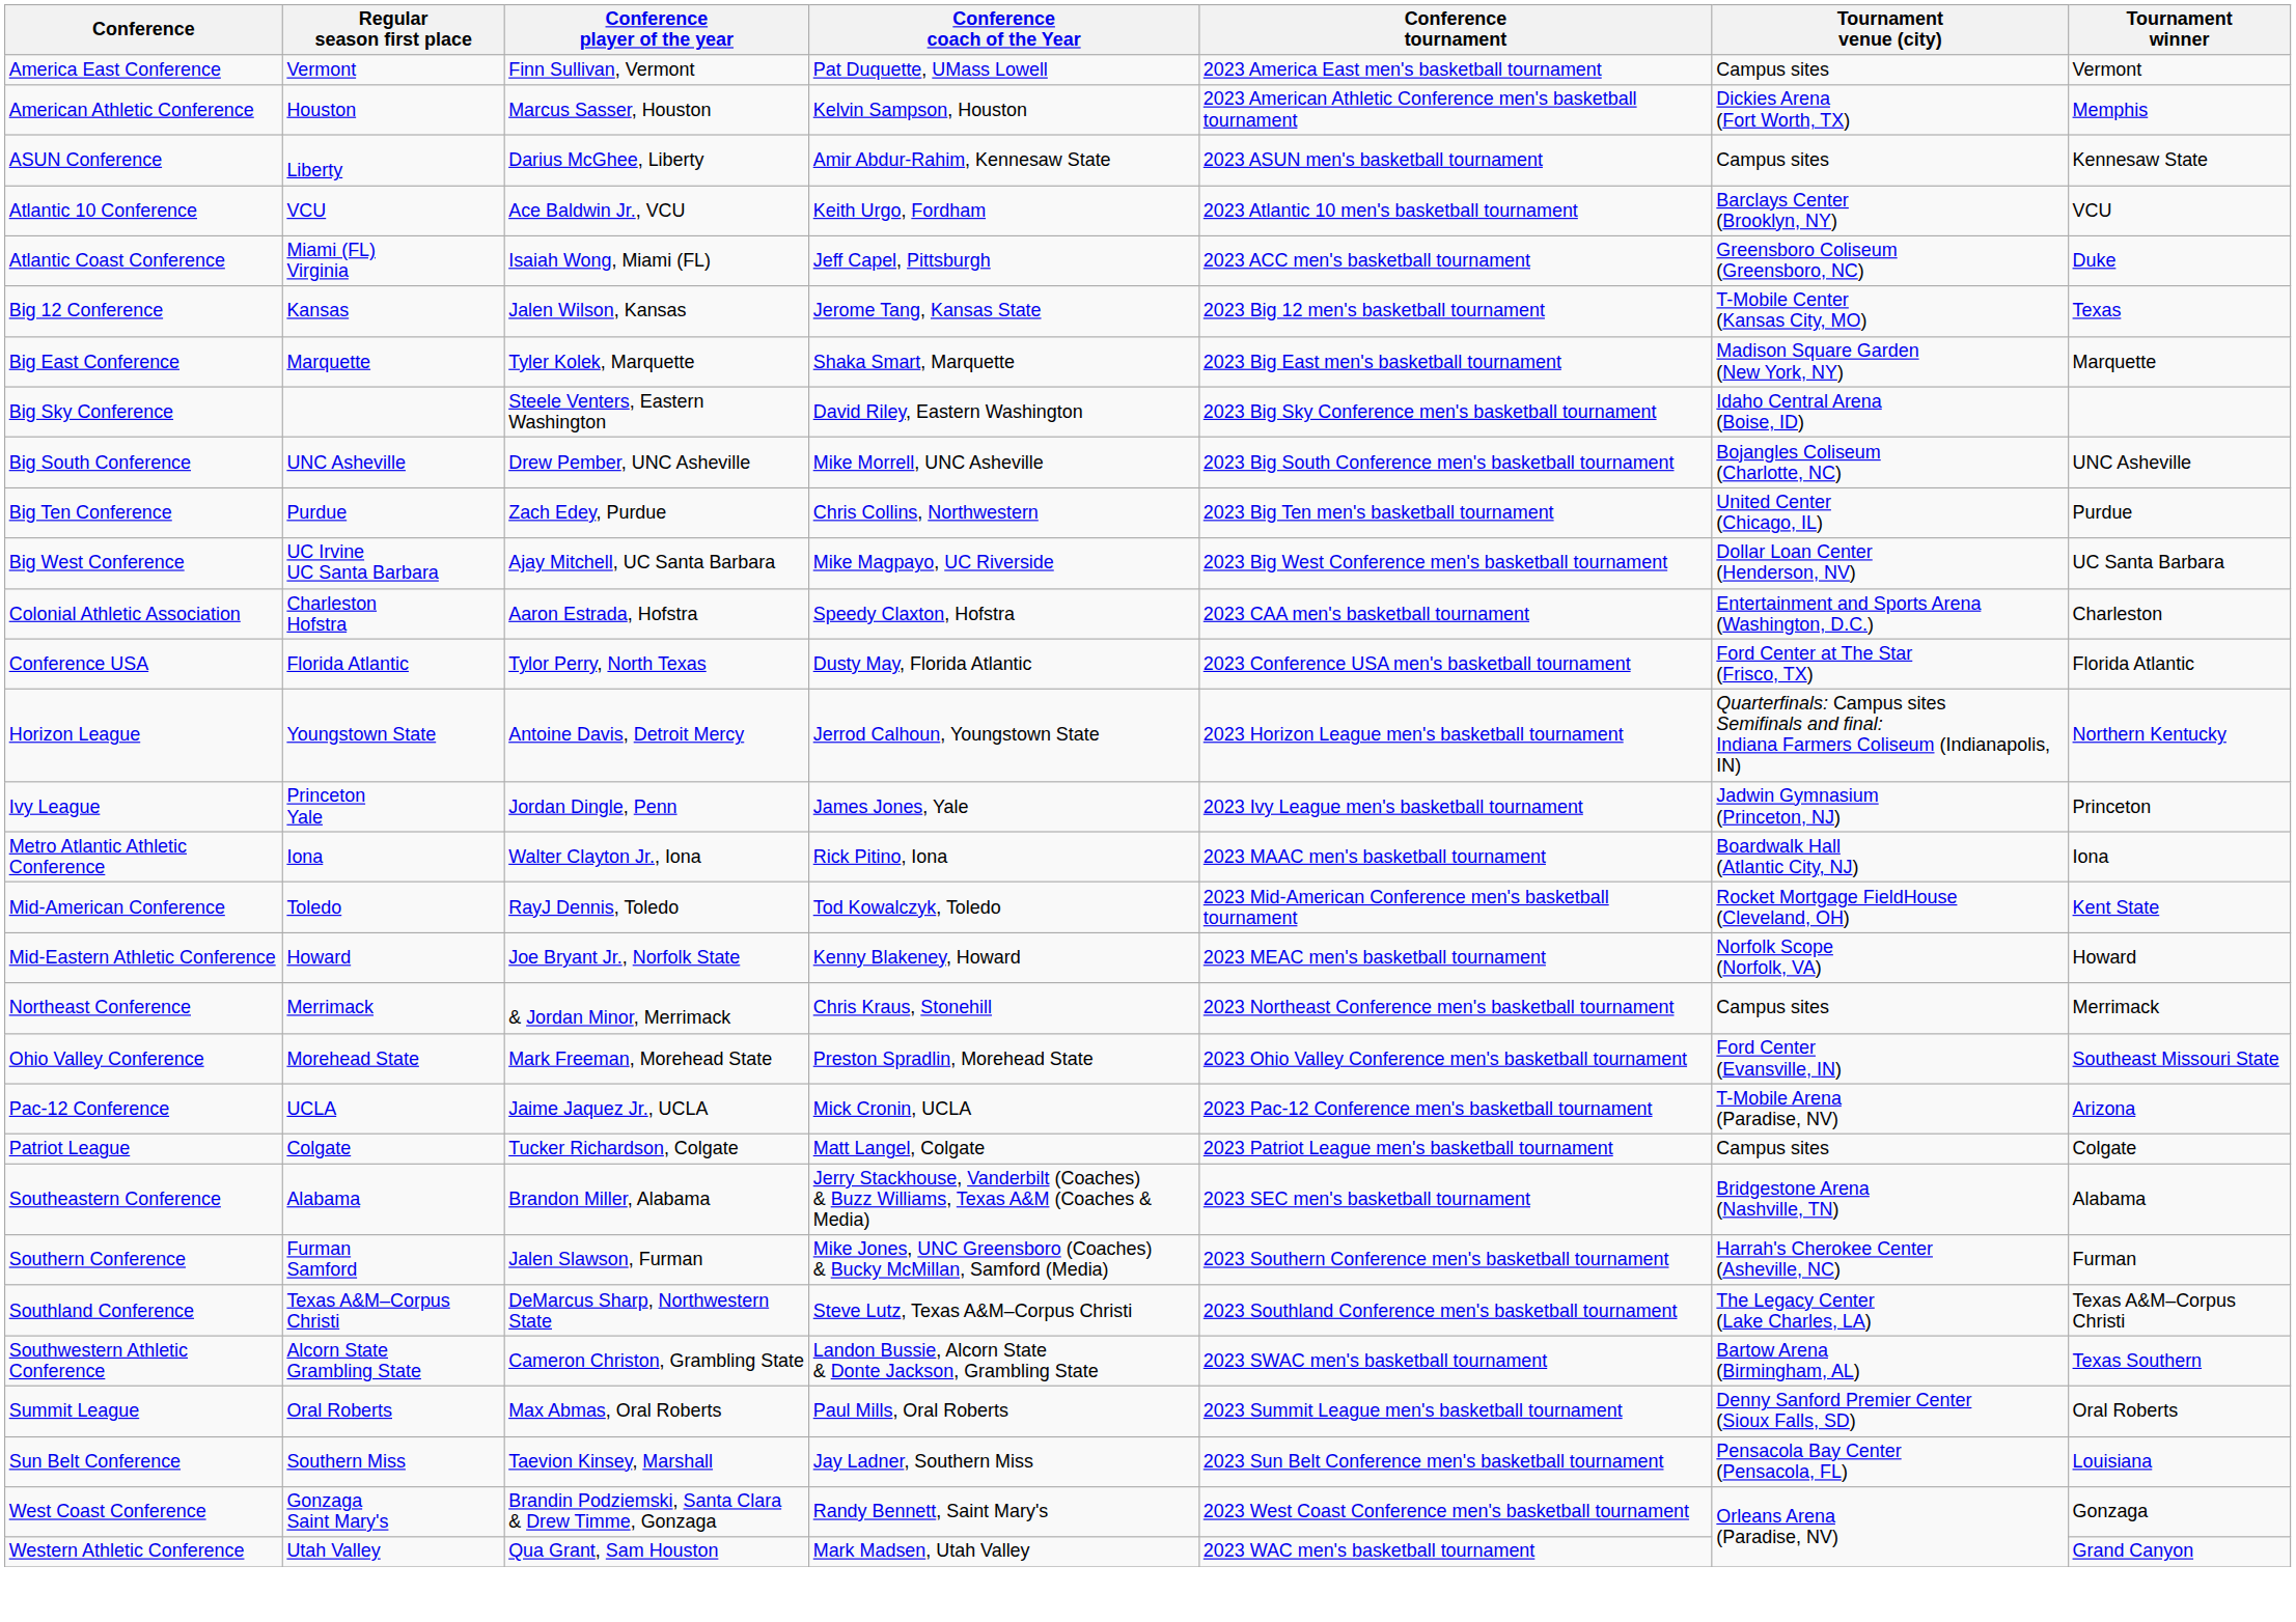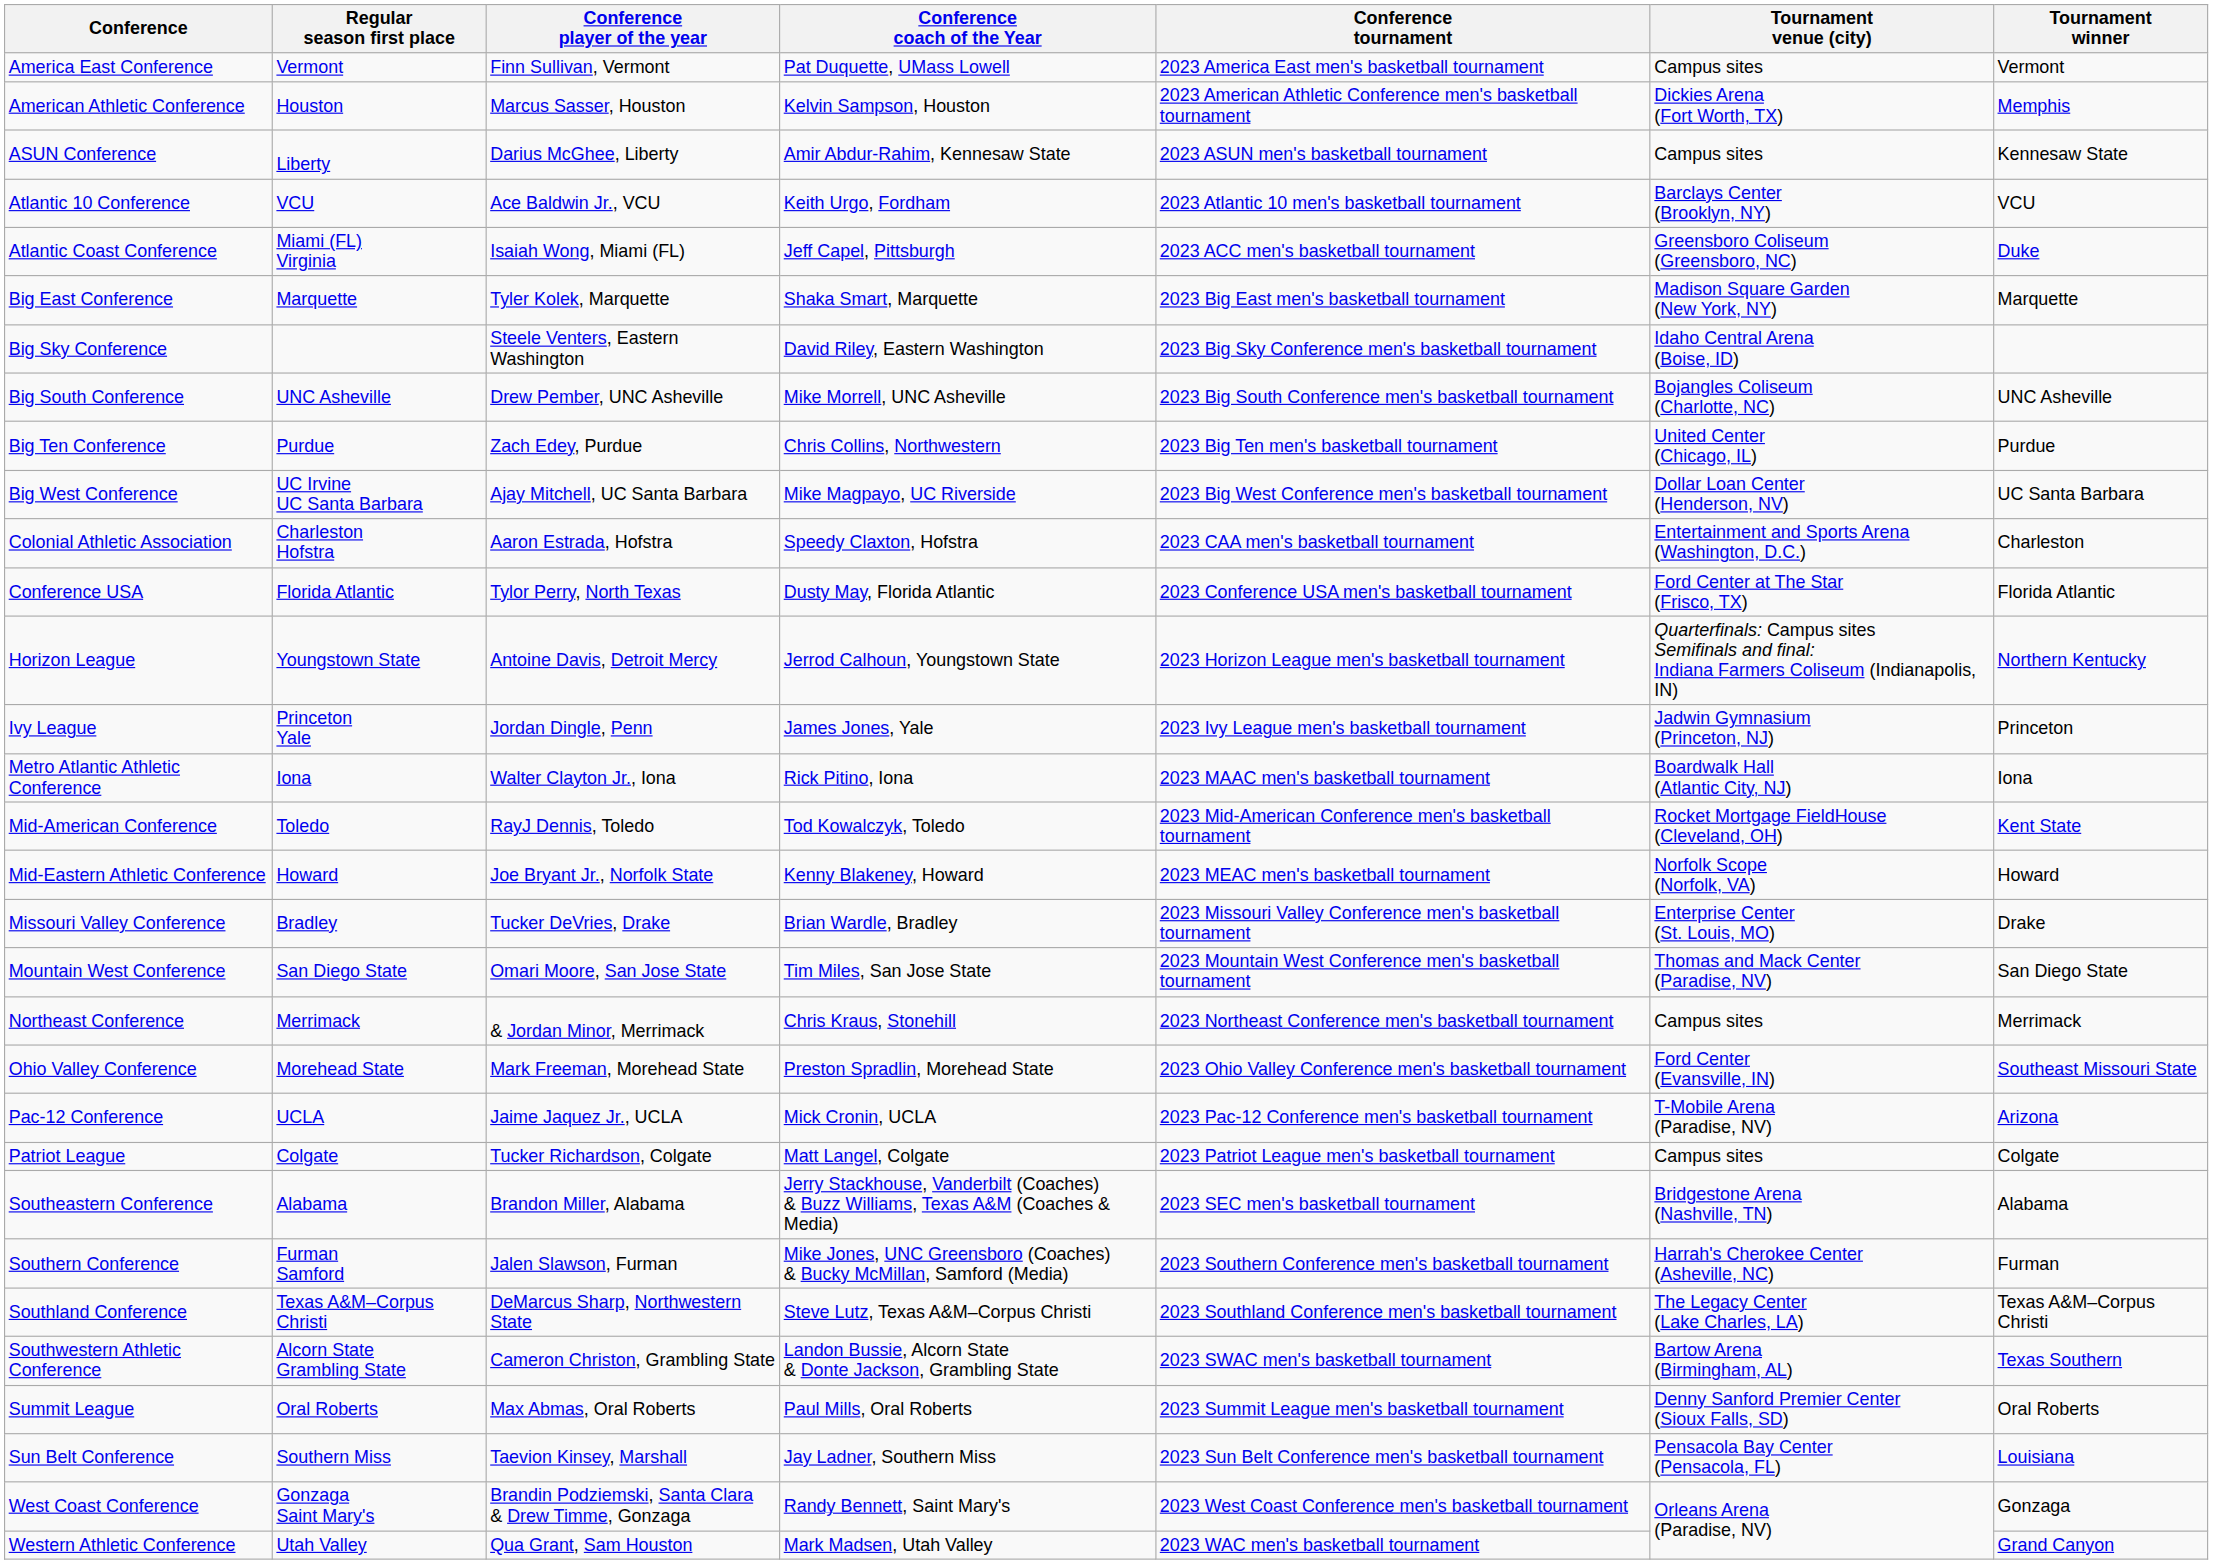- row: Big 12 Conference | Kansas | Jalen Wilson, Kansas | Jerome Tang, Kansas State | 2023 Big 12 men's basketball tournament | T-Mobile Center (Kansas City, MO) | Texas
+ row: Missouri Valley Conference | Bradley | Tucker DeVries, Drake | Brian Wardle, Bradley | 2023 Missouri Valley Conference men's basketball tournament | Enterprise Center (St. Louis, MO) | Drake
+ row: Mountain West Conference | San Diego State | Omari Moore, San Jose State | Tim Miles, San Jose State | 2023 Mountain West Conference men's basketball tournament | Thomas and Mack Center (Paradise, NV) | San Diego State
